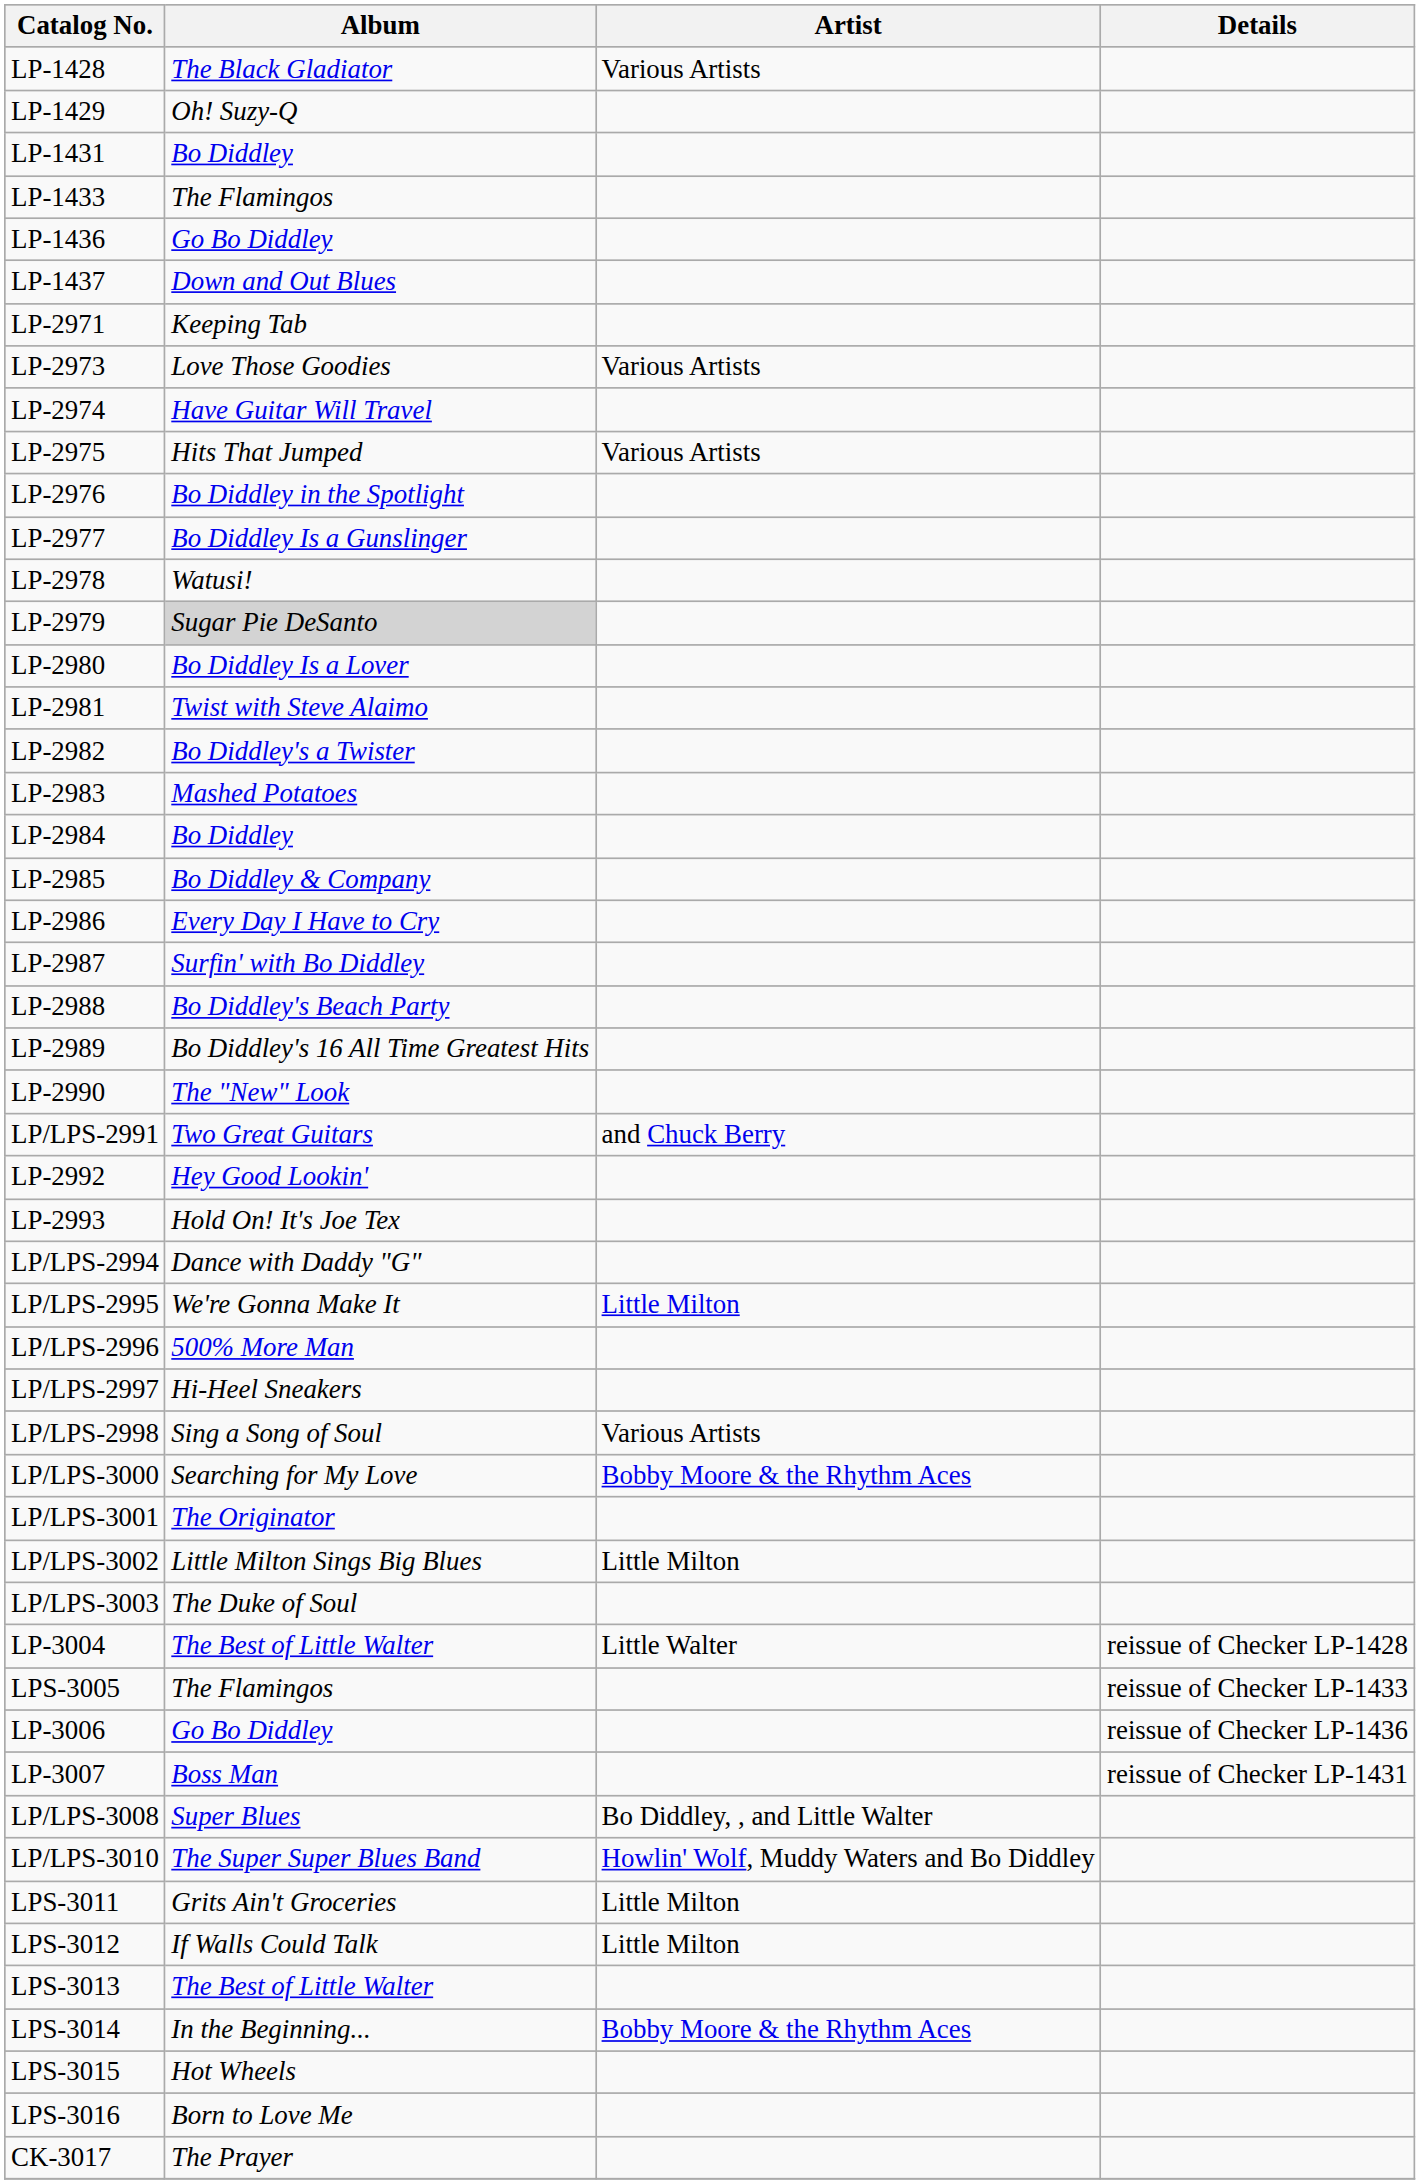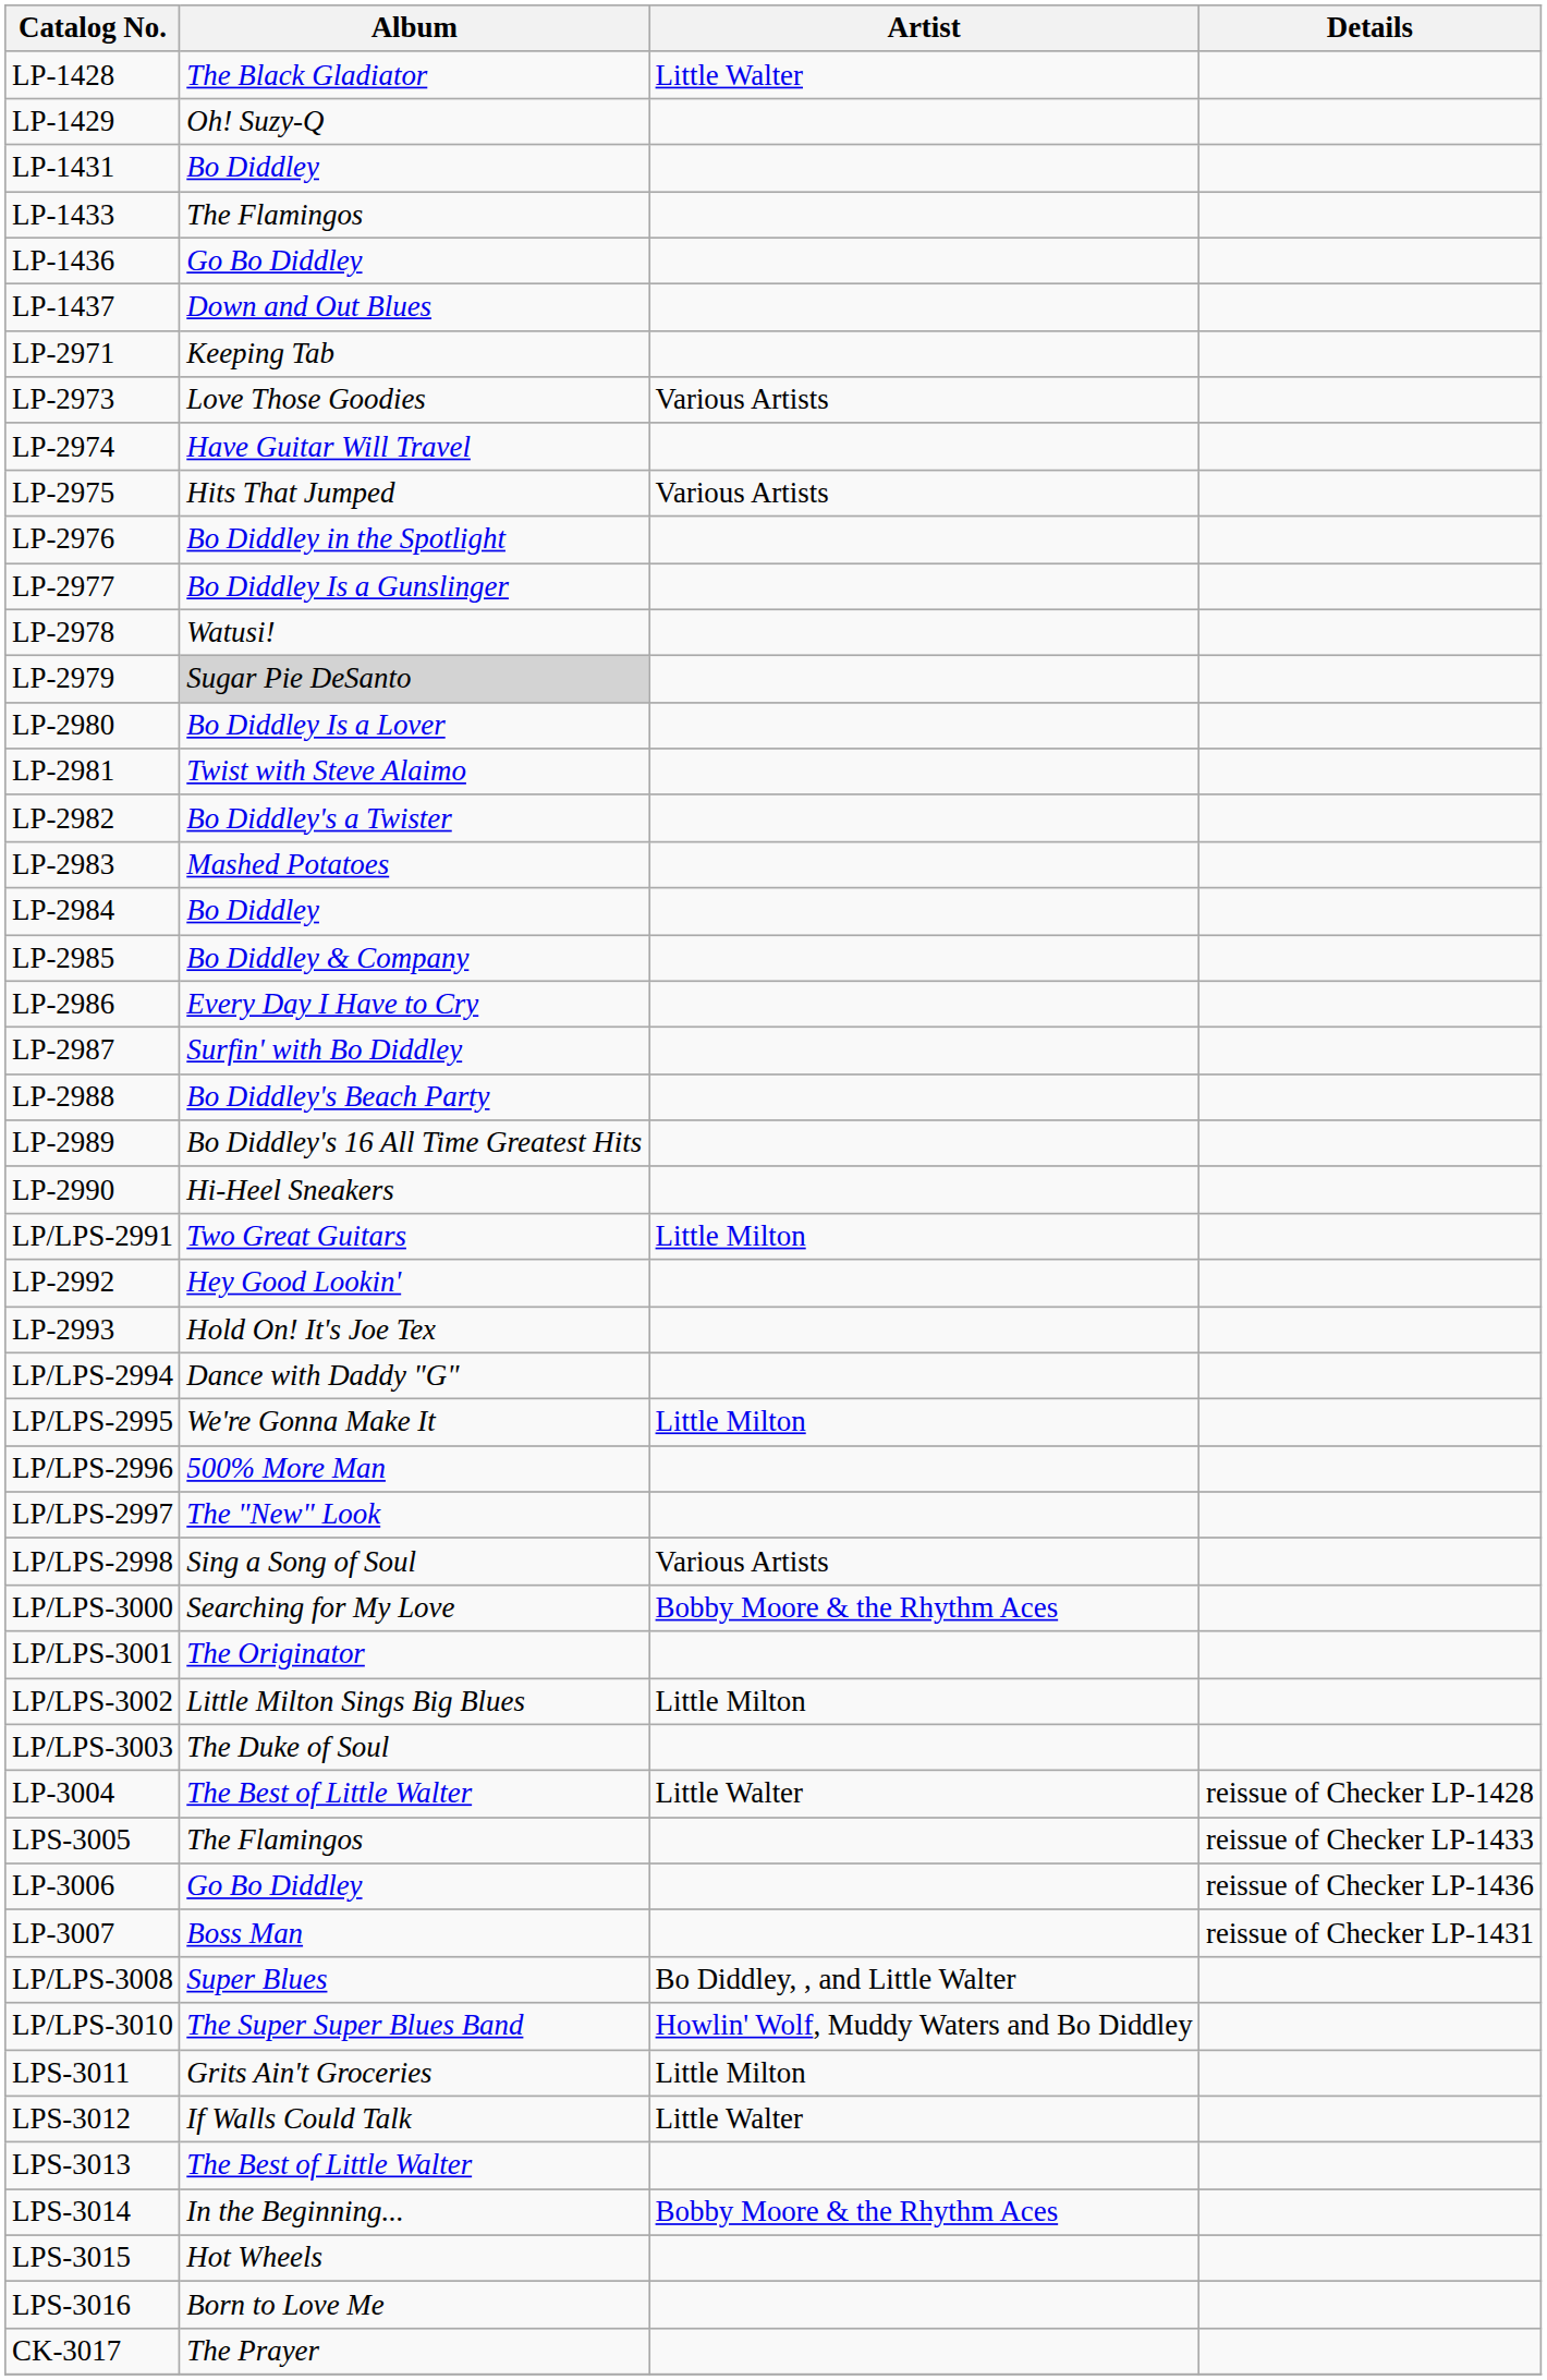LP-1428 | Artist: Various Artists -> Little Walter
LP-2990 | Album: The "New" Look -> Hi-Heel Sneakers
LP/LPS-2991 | Artist: and Chuck Berry -> Little Milton
LP/LPS-2997 | Album: Hi-Heel Sneakers -> The "New" Look
LPS-3012 | Artist: Little Milton -> Little Walter
